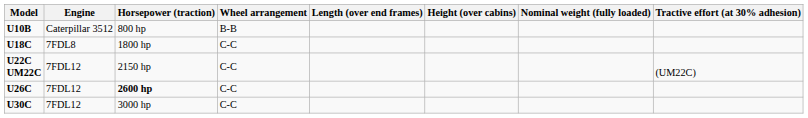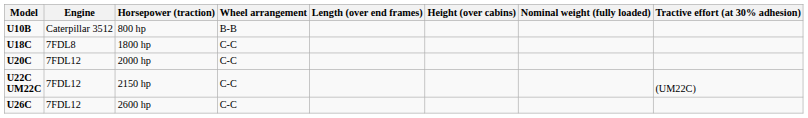+ row: U20C | 7FDL12 | 2000 hp | C-C
U26C | Horsepower (traction): bold -> normal
- row: U30C | 7FDL12 | 3000 hp | C-C
